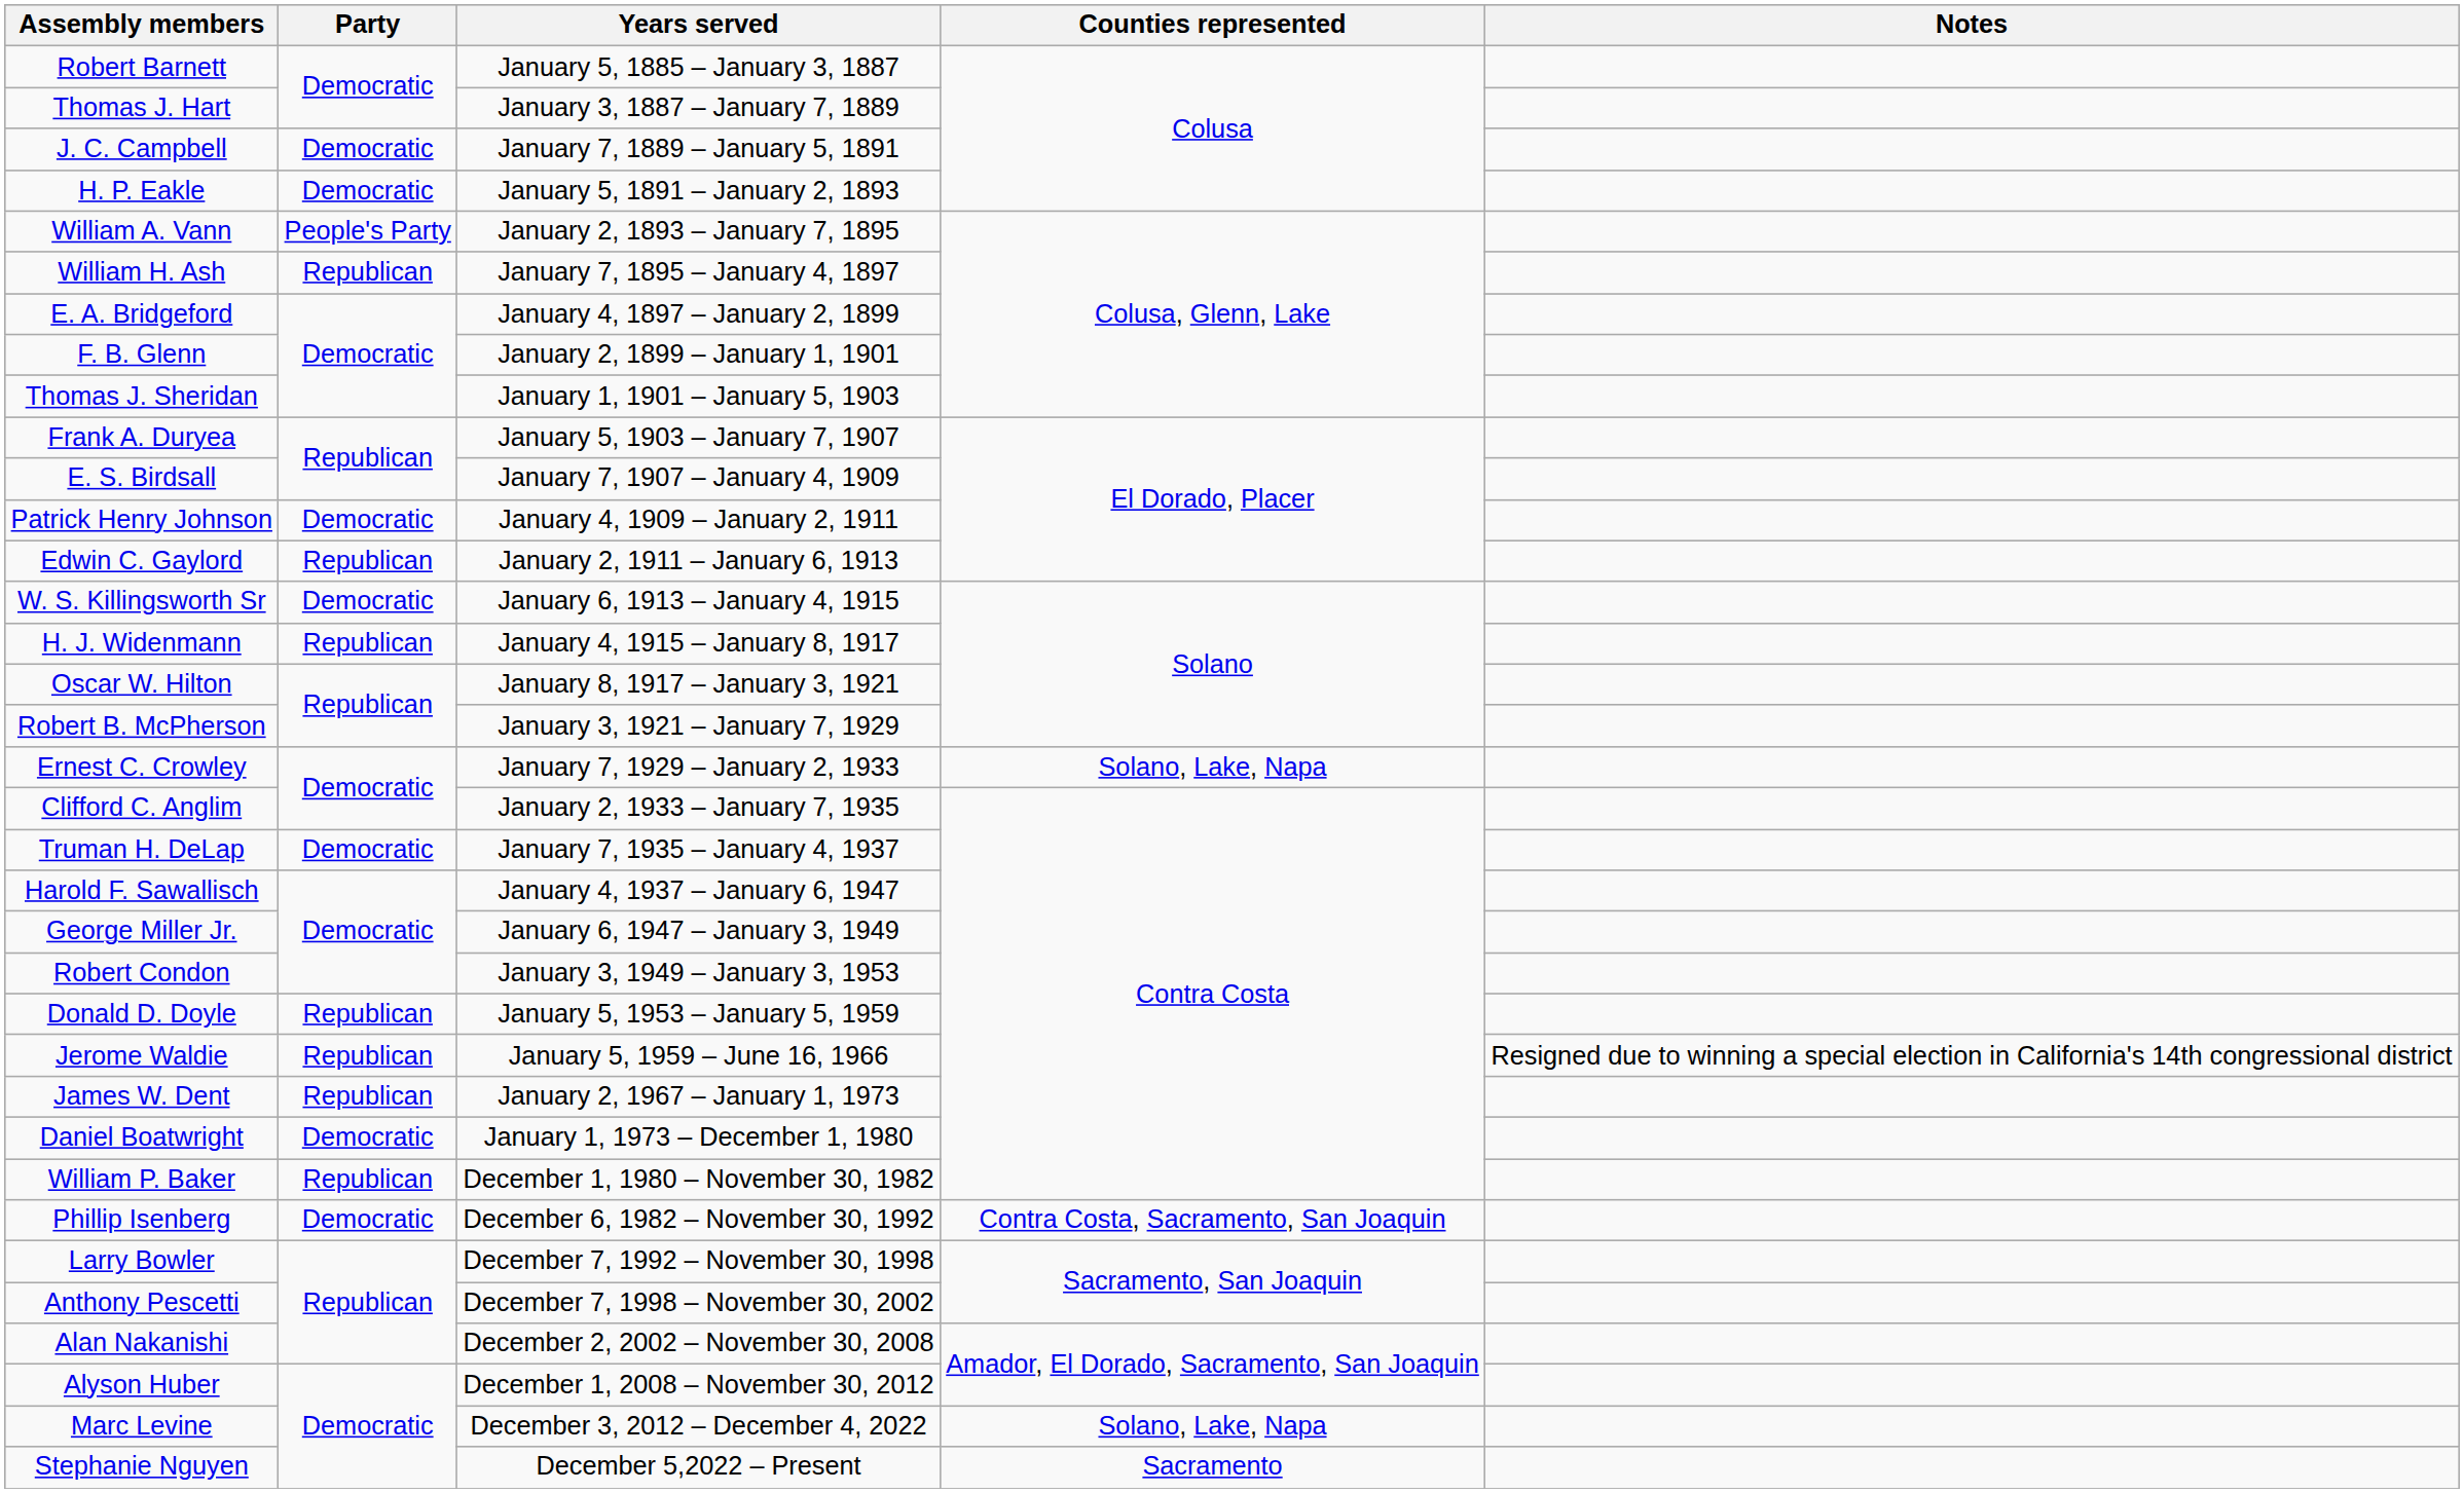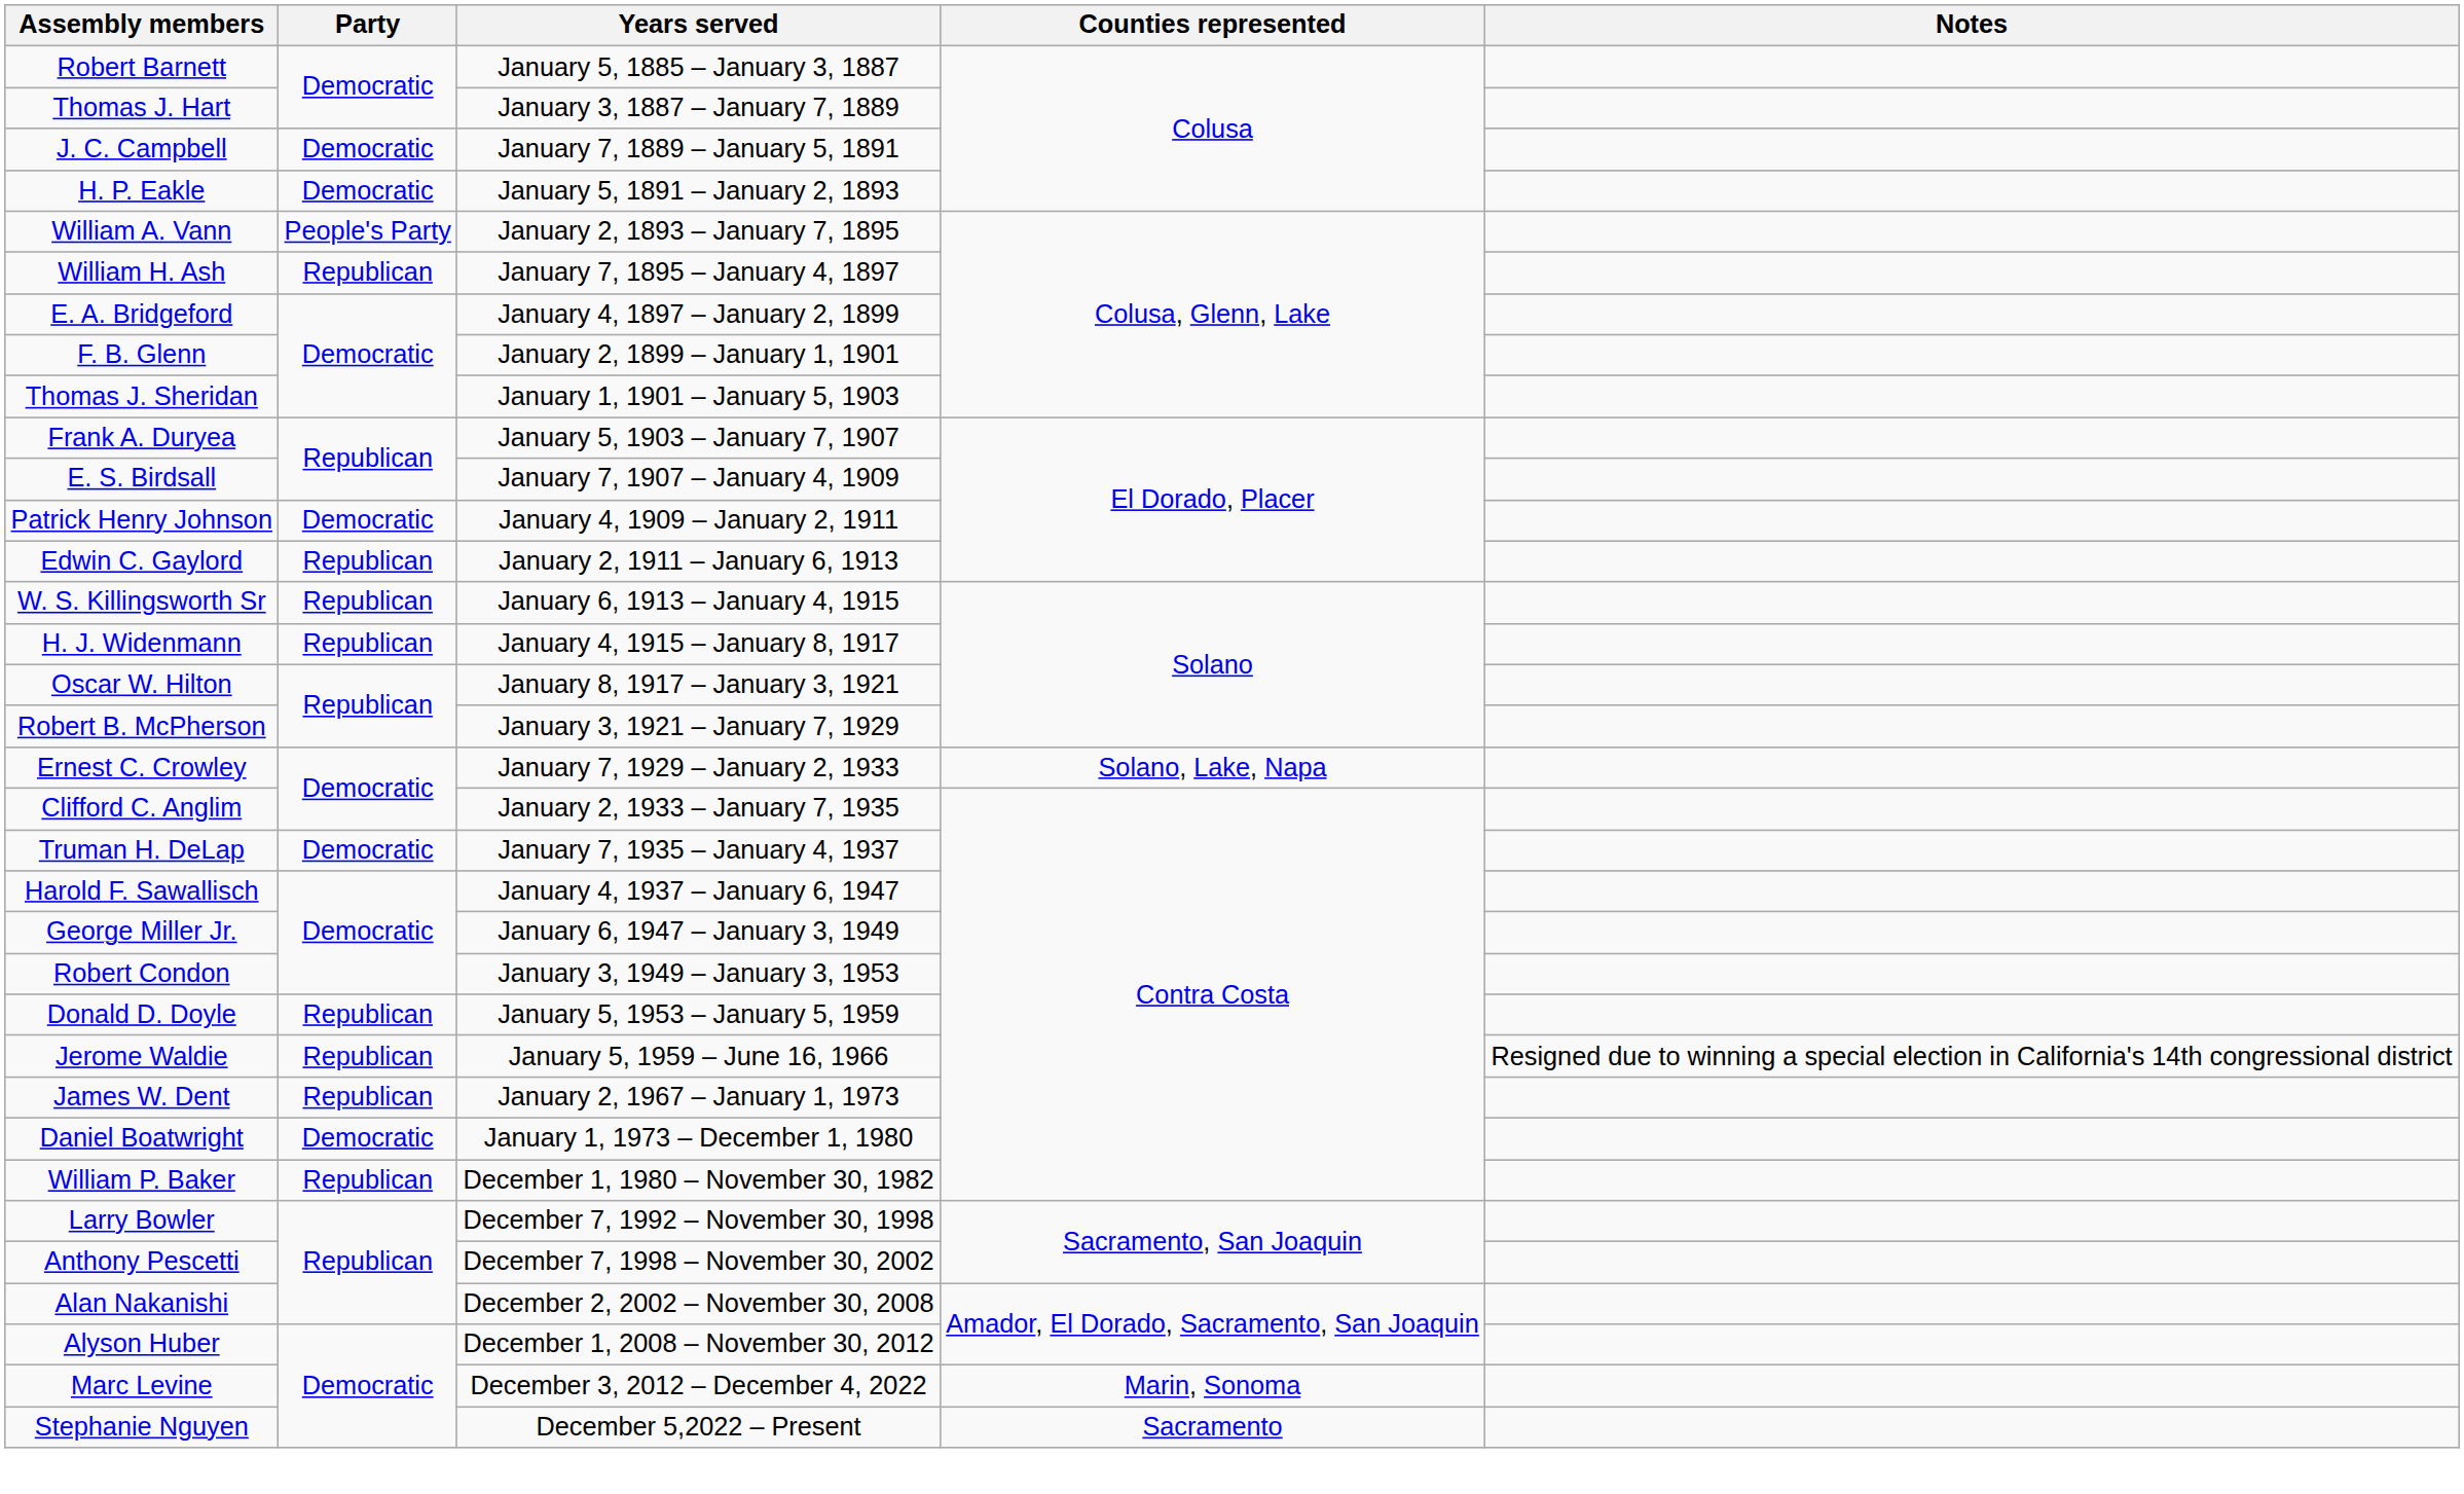W. S. Killingsworth Sr | Party: Democratic -> Republican
- row: Phillip Isenberg | Democratic | December 6, 1982 – November 30, 1992 | Contra Costa, Sacramento, San Joaquin
Marc Levine | Counties represented: Solano, Lake, Napa -> Marin, Sonoma
